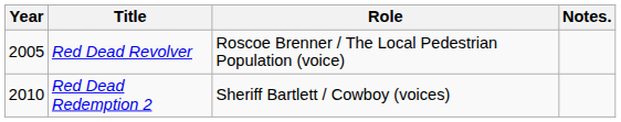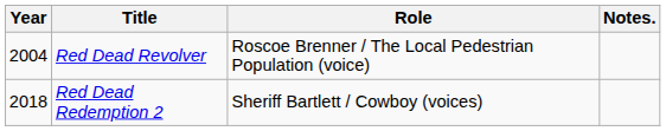Red Dead Revolver | Year: 2005 -> 2004
Red Dead Redemption 2 | Year: 2010 -> 2018
